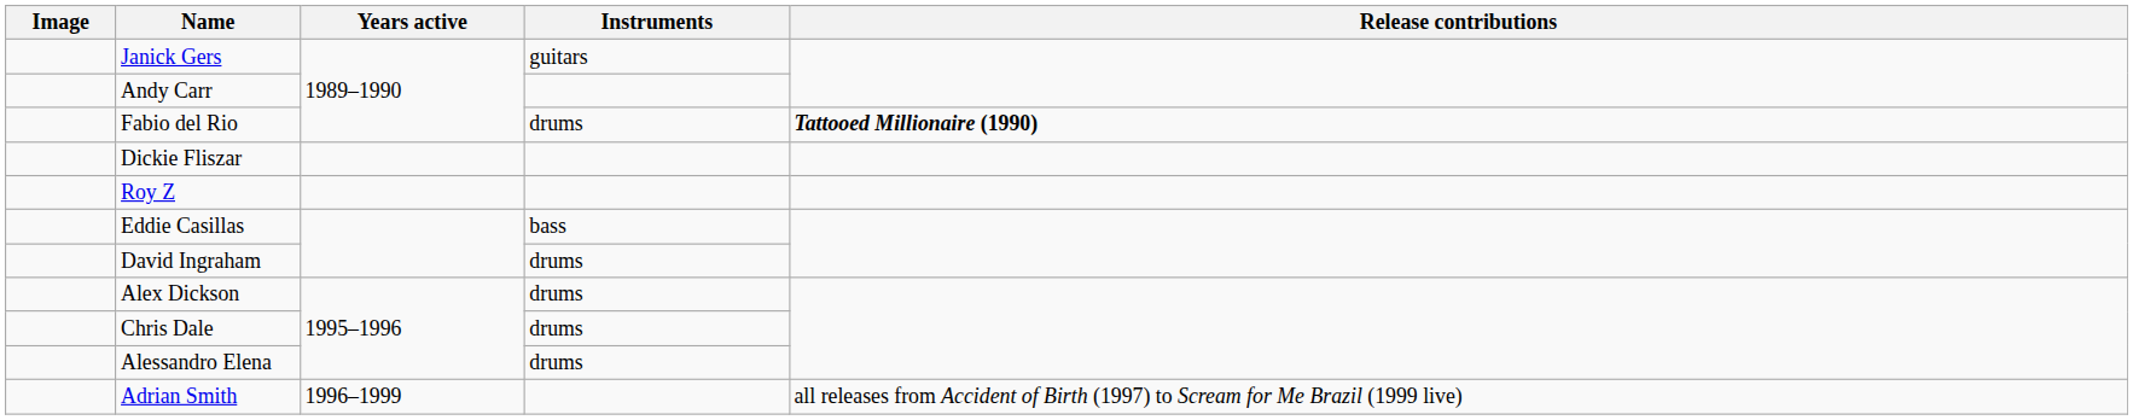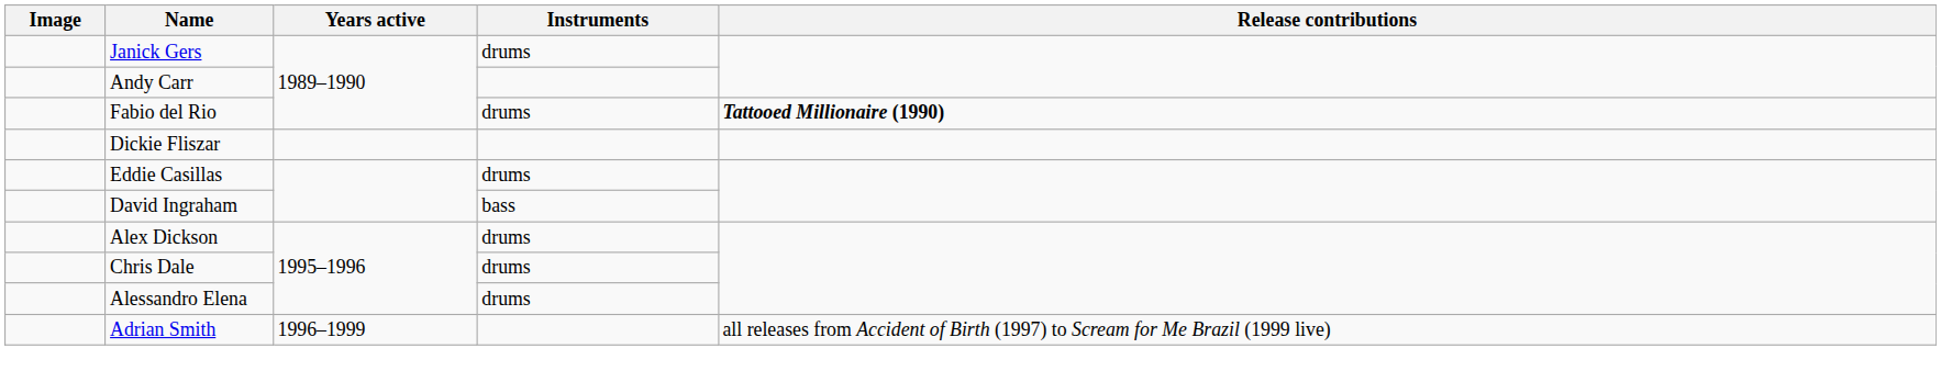Janick Gers | Instruments: guitars -> drums
- row: Roy Z
Eddie Casillas | Instruments: bass -> drums
David Ingraham | Instruments: drums -> bass
